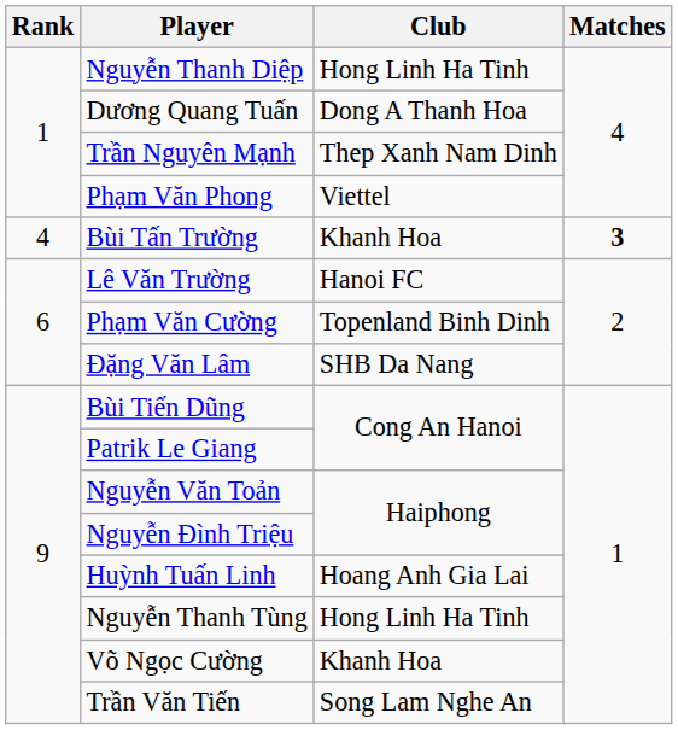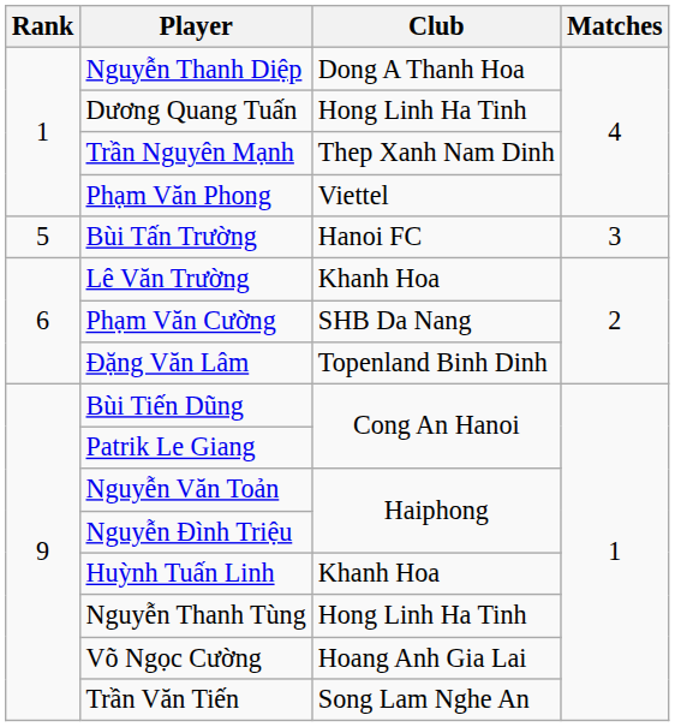Nguyễn Thanh Diệp | Club: Hong Linh Ha Tinh -> Dong A Thanh Hoa
Dương Quang Tuấn | Club: Dong A Thanh Hoa -> Hong Linh Ha Tinh
Bùi Tấn Trường | Rank: 4 -> 5
Bùi Tấn Trường | Club: Khanh Hoa -> Hanoi FC
Bùi Tấn Trường | Matches: bold -> normal
Lê Văn Trường | Club: Hanoi FC -> Khanh Hoa
Phạm Văn Cường | Club: Topenland Binh Dinh -> SHB Da Nang
Đặng Văn Lâm | Club: SHB Da Nang -> Topenland Binh Dinh
Huỳnh Tuấn Linh | Club: Hoang Anh Gia Lai -> Khanh Hoa
Võ Ngọc Cường | Club: Khanh Hoa -> Hoang Anh Gia Lai
